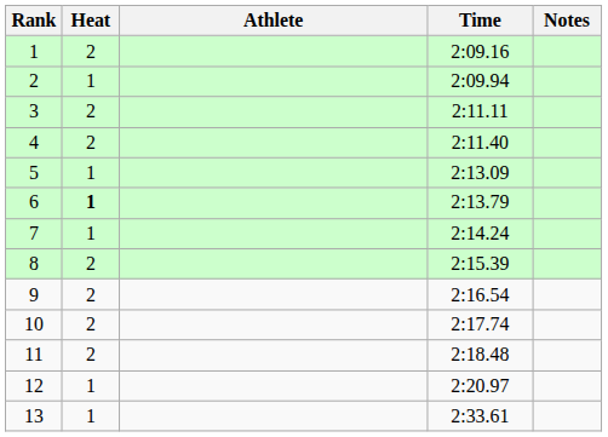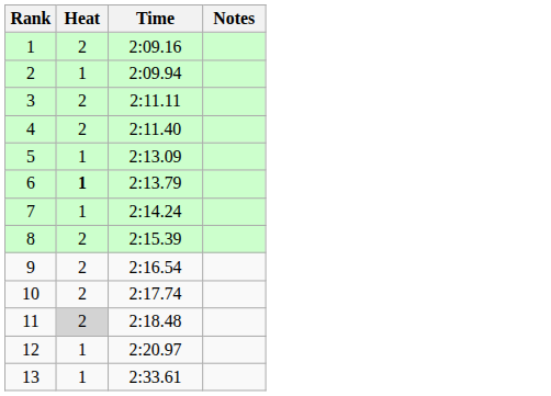- column: Athlete
11 | Heat: no background -> lightgrey background
